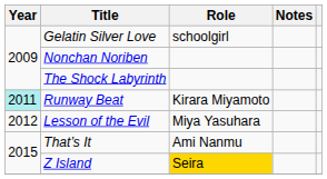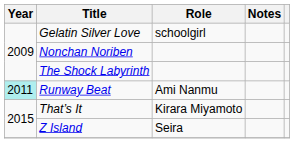Runway Beat | Role: Kirara Miyamoto -> Ami Nanmu
- row: 2012 | Lesson of the Evil | Miya Yasuhara
That’s It | Role: Ami Nanmu -> Kirara Miyamoto
Z Island | Role: gold background -> no background
